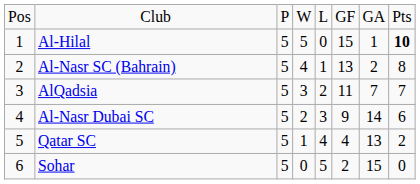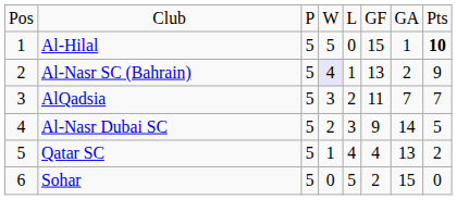Al-Nasr SC (Bahrain) | column 4: no background -> lavender background
Al-Nasr SC (Bahrain) | column 8: 8 -> 9
Al-Nasr Dubai SC | column 8: 6 -> 5
